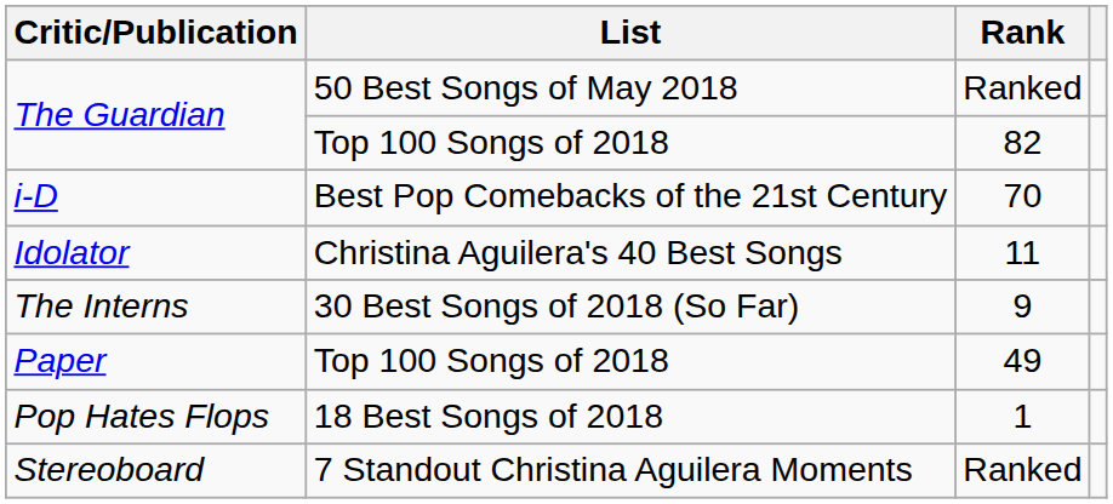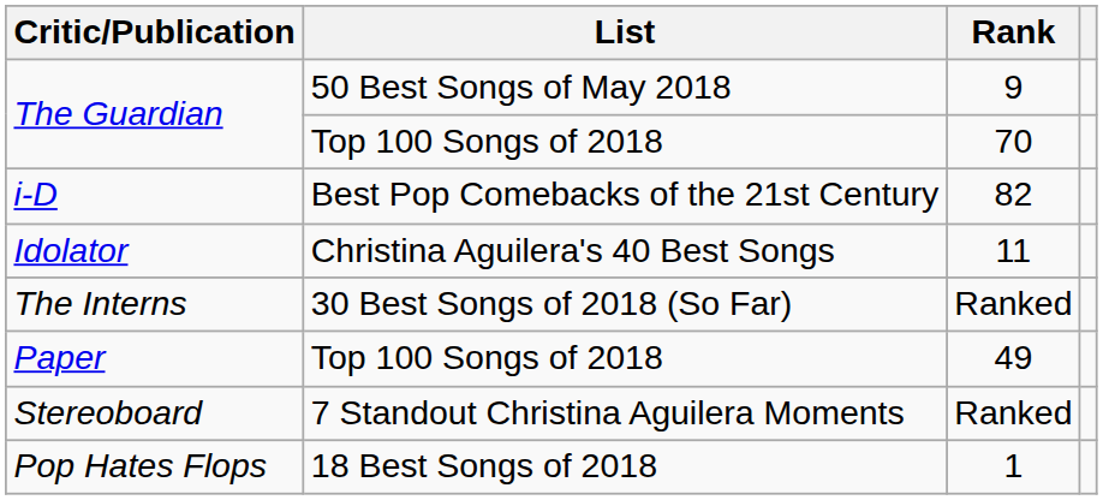The Guardian / 50 Best Songs of May 2018 | Rank: Ranked -> 9
The Guardian / Top 100 Songs of 2018 | Rank: 82 -> 70
i-D | Rank: 70 -> 82
The Interns | Rank: 9 -> Ranked
rows swapped: Pop Hates Flops <-> Stereoboard
